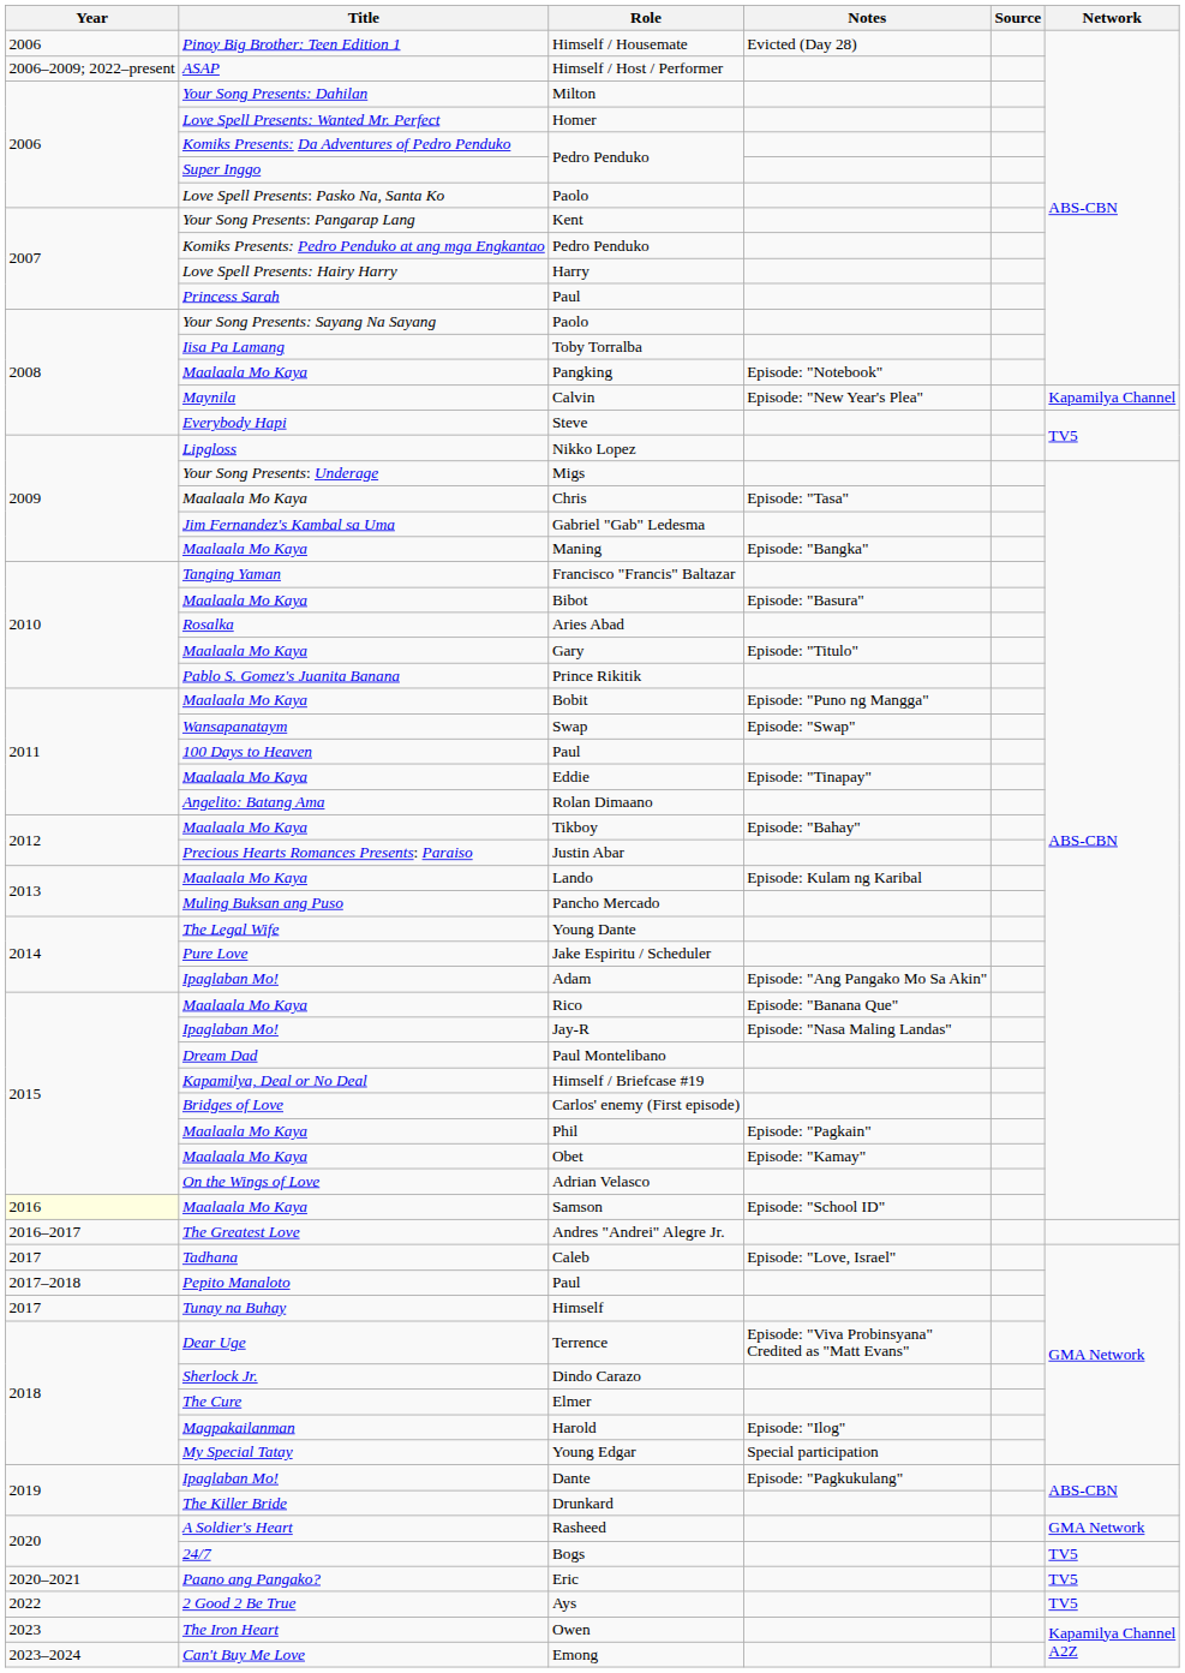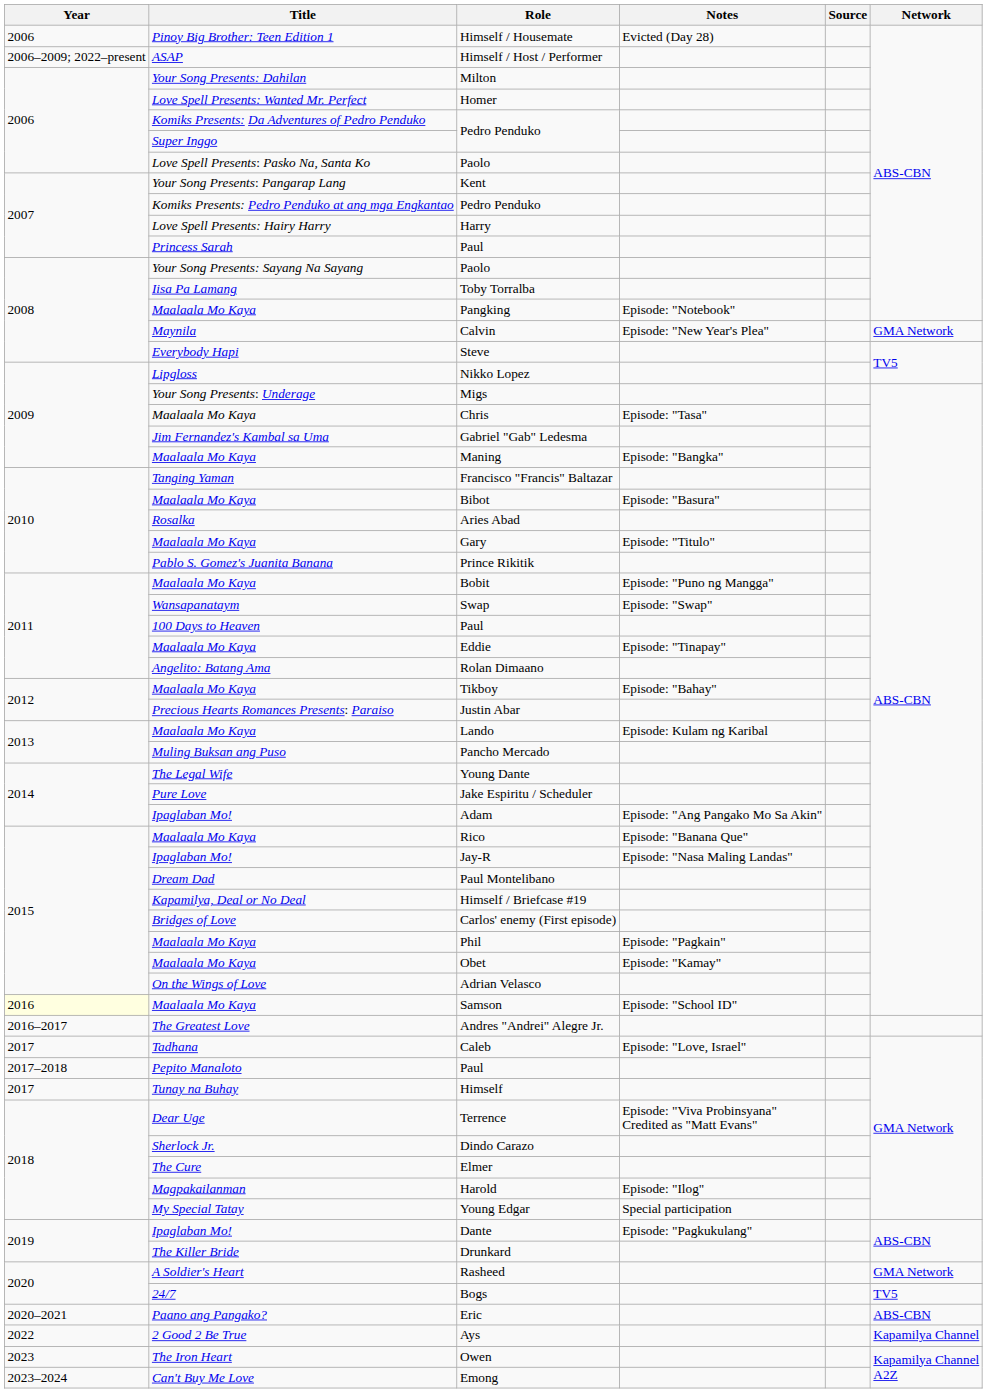Calvin | Network: Kapamilya Channel -> GMA Network
Eric | Network: TV5 -> ABS-CBN
Ays | Network: TV5 -> Kapamilya Channel
